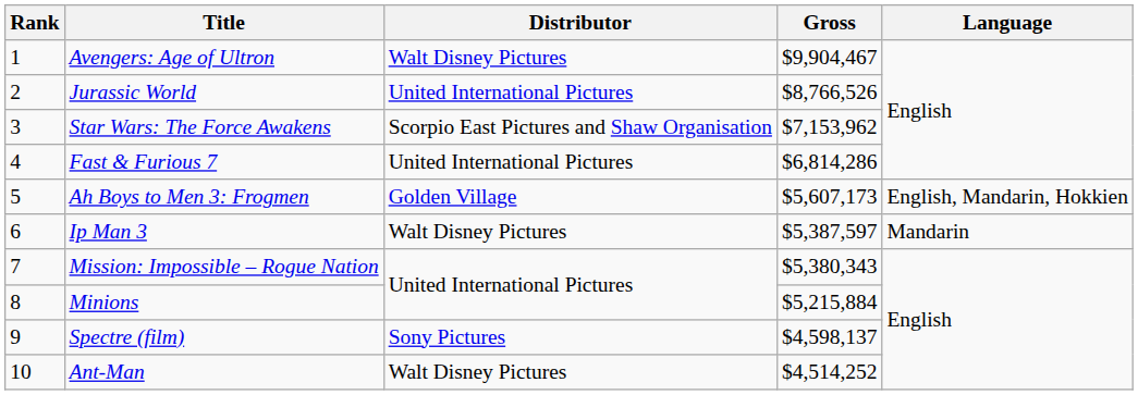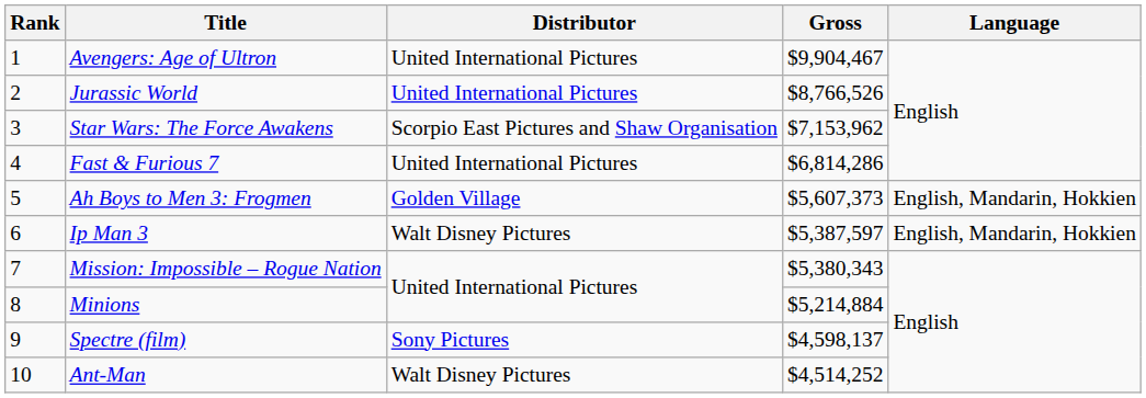Avengers: Age of Ultron | Distributor: Walt Disney Pictures -> United International Pictures
Ah Boys to Men 3: Frogmen | Gross: $5,607,173 -> $5,607,373
Ip Man 3 | Language: Mandarin -> English, Mandarin, Hokkien
Minions | Gross: $5,215,884 -> $5,214,884
